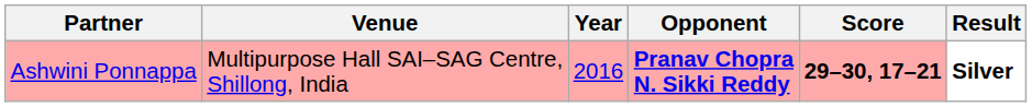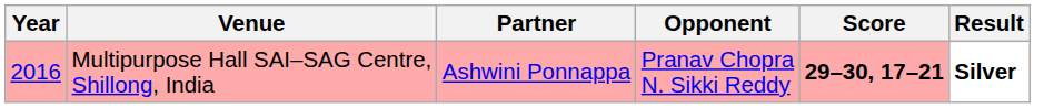columns swapped: Year <-> Partner
Multipurpose Hall SAI–SAG Centre, Shillong, India | Opponent: bold -> normal
